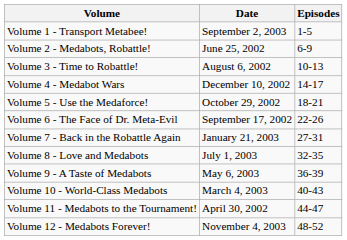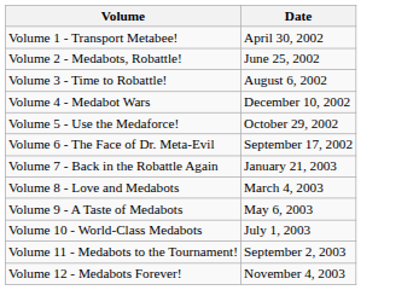- column: Episodes | 1-5 | 6-9 | 10-13 | 14-17 | 18-21 | 22-26 | 27-31 | 32-35 | 36-39 | 40-43 | 44-47 | 48-52
Volume 1 - Transport Metabee! | Date: September 2, 2003 -> April 30, 2002
Volume 8 - Love and Medabots | Date: July 1, 2003 -> March 4, 2003
Volume 10 - World-Class Medabots | Date: March 4, 2003 -> July 1, 2003
Volume 11 - Medabots to the Tournament! | Date: April 30, 2002 -> September 2, 2003
